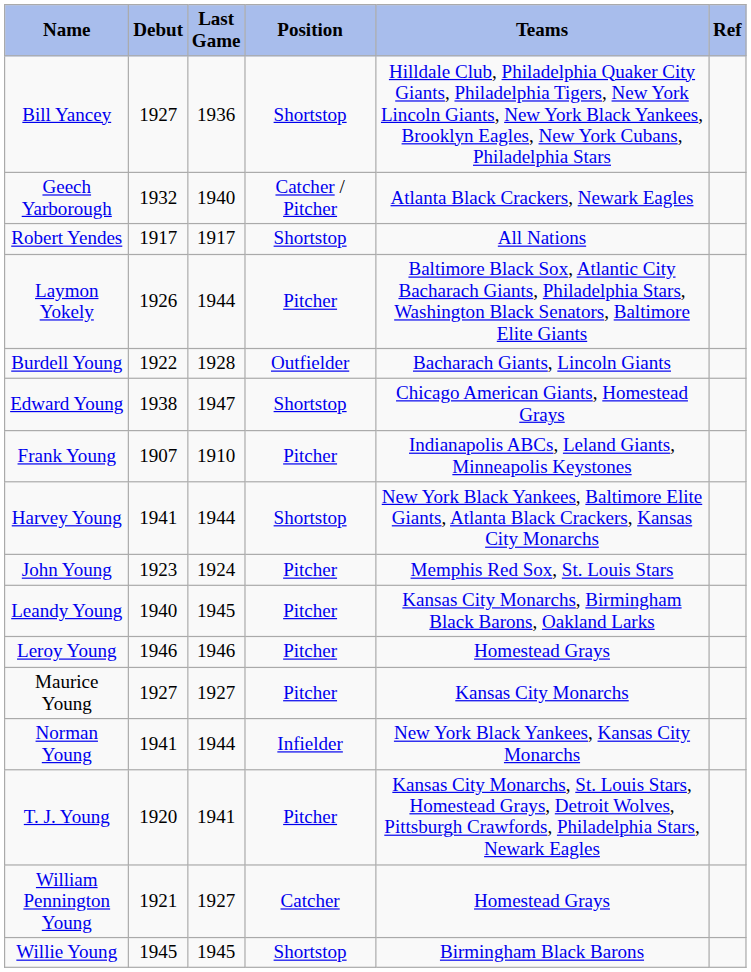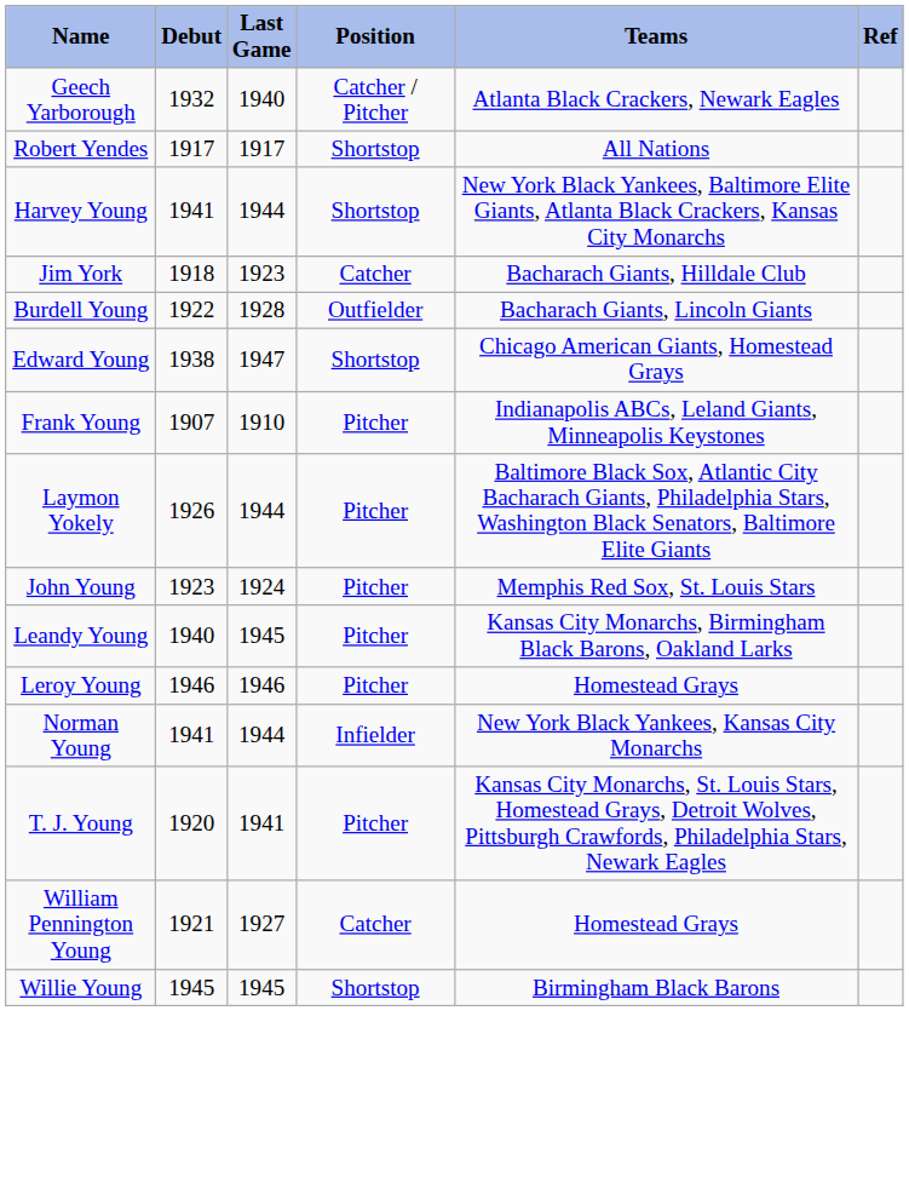- row: Bill Yancey | 1927 | 1936 | Shortstop | Hilldale Club, Philadelphia Quaker City Giants, Philadelphia Tigers, New York Lincoln Giants, New York Black Yankees, Brooklyn Eagles, New York Cubans, Philadelphia Stars
rows swapped: Laymon Yokely <-> Harvey Young
+ row: Jim York | 1918 | 1923 | Catcher | Bacharach Giants, Hilldale Club
- row: Maurice Young | 1927 | 1927 | Pitcher | Kansas City Monarchs
